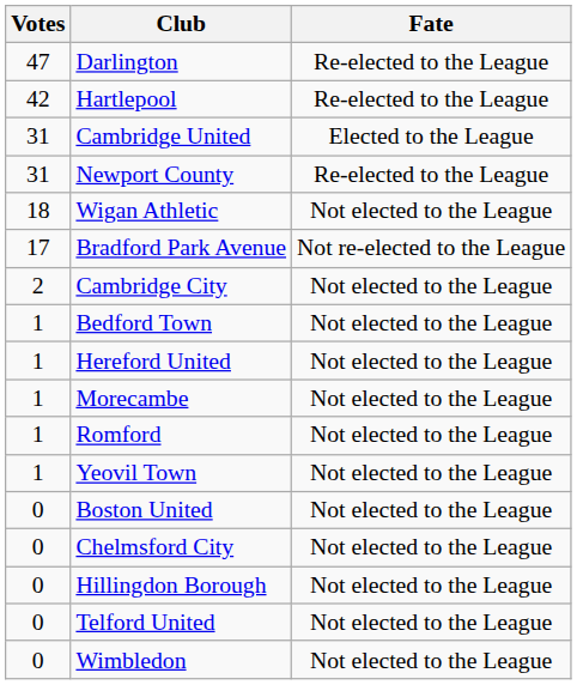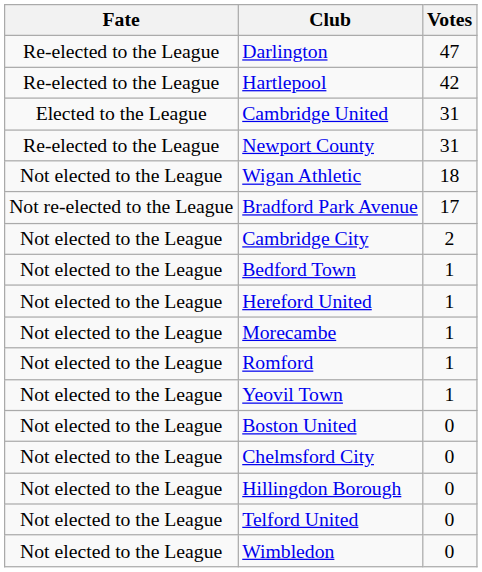columns swapped: Votes <-> Fate
